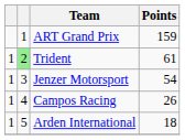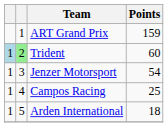Trident | column 1: no background -> lightblue background
Trident | Points: 61 -> 60
Campos Racing | Points: 26 -> 25
